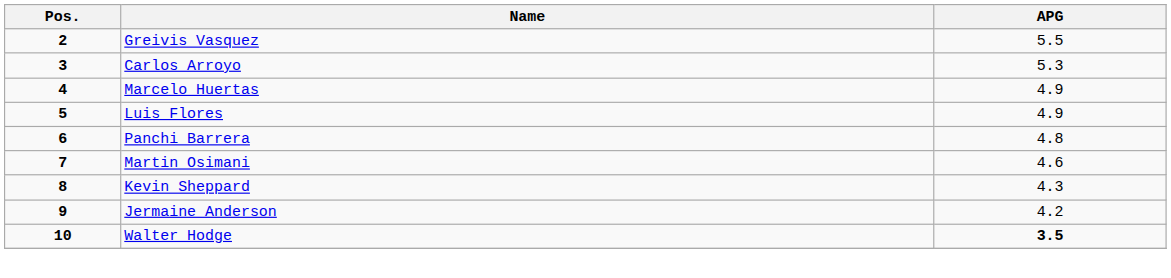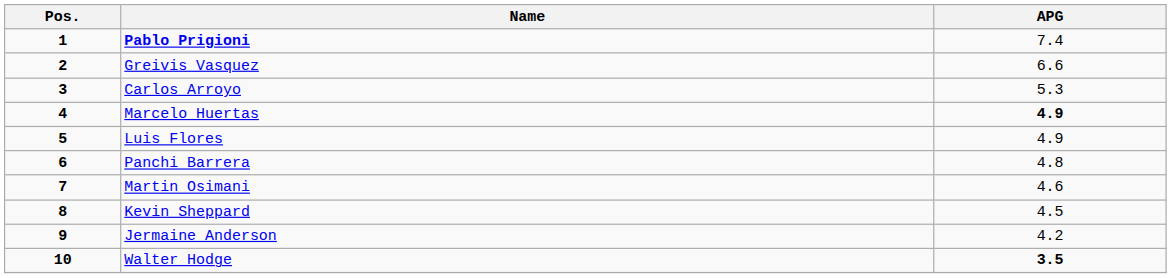+ row: 1 | Pablo Prigioni | 7.4
Greivis Vasquez | APG: 5.5 -> 6.6
Marcelo Huertas | APG: normal -> bold
Kevin Sheppard | APG: 4.3 -> 4.5
